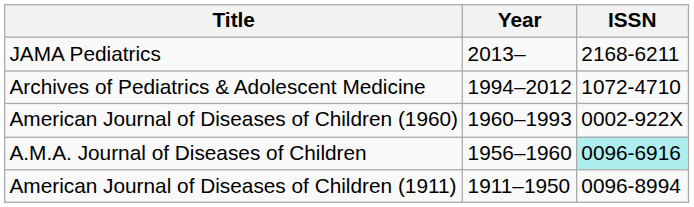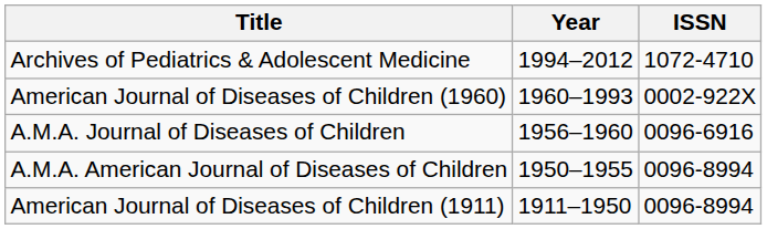- row: JAMA Pediatrics | 2013– | 2168-6211
A.M.A. Journal of Diseases of Children | ISSN: paleturquoise background -> no background
+ row: A.M.A. American Journal of Diseases of Children | 1950–1955 | 0096-8994
